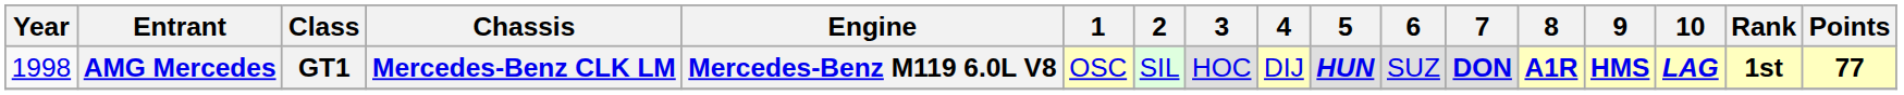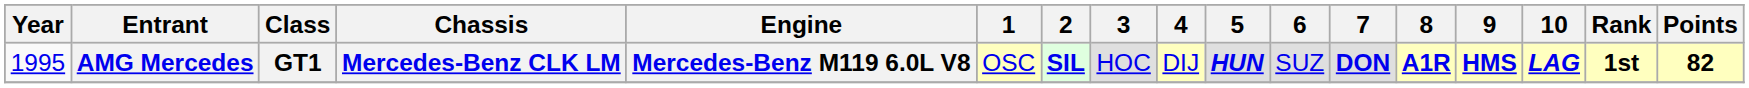AMG Mercedes | Year: 1998 -> 1995
AMG Mercedes | 2: normal -> bold
AMG Mercedes | Points: 77 -> 82
